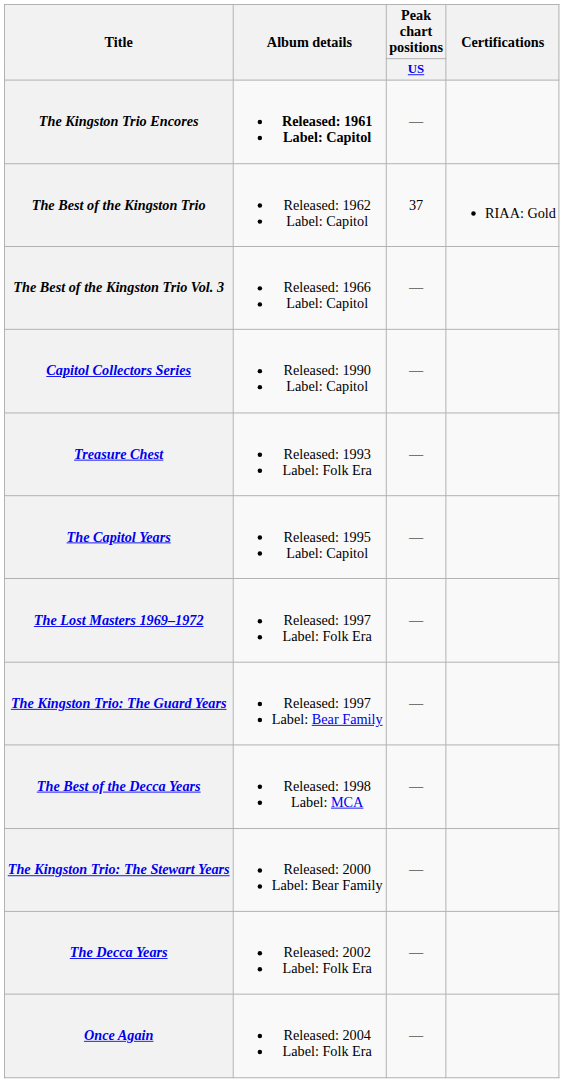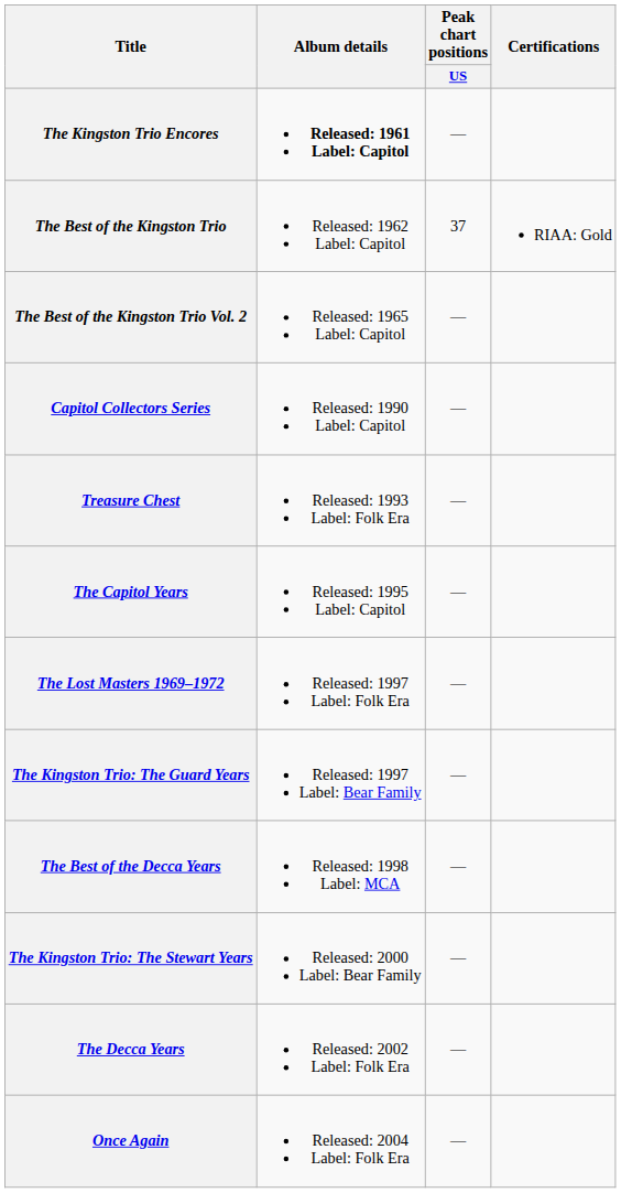+ row: The Best of the Kingston Trio Vol. 2 | Released: 1965 Label: Capitol | —
- row: The Best of the Kingston Trio Vol. 3 | Released: 1966 Label: Capitol | —
